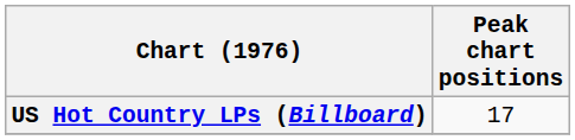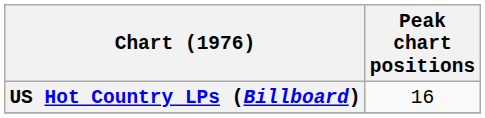US Hot Country LPs (Billboard) | Peak chart positions: 17 -> 16
